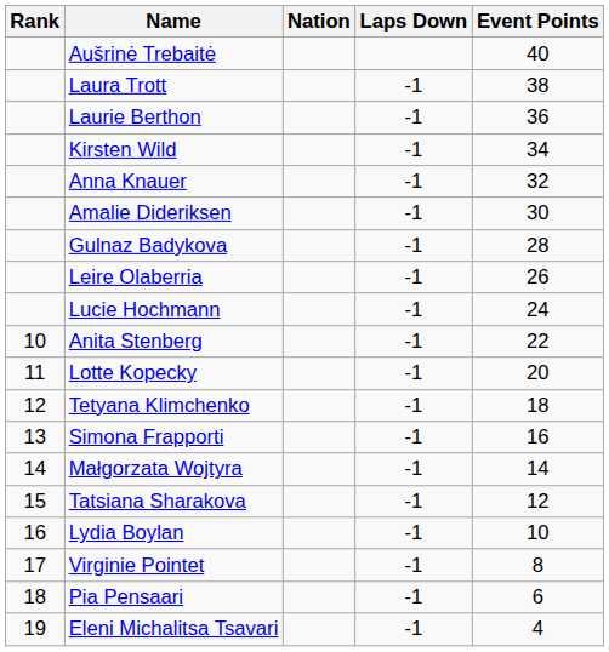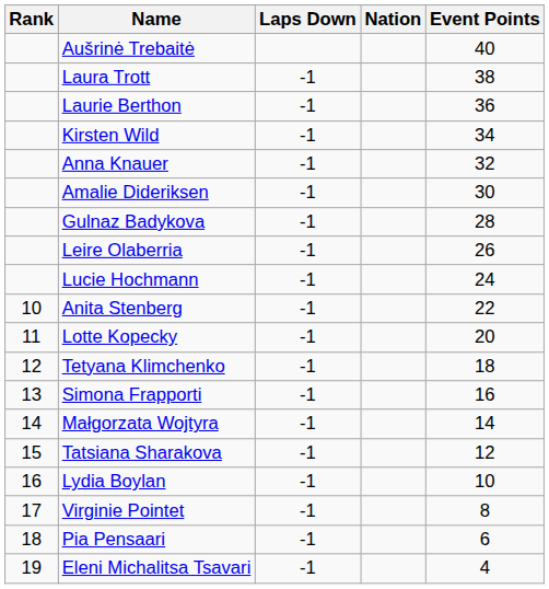columns swapped: Nation <-> Laps Down
